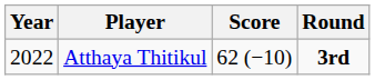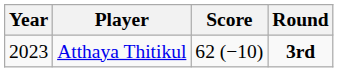Atthaya Thitikul | Year: 2022 -> 2023
